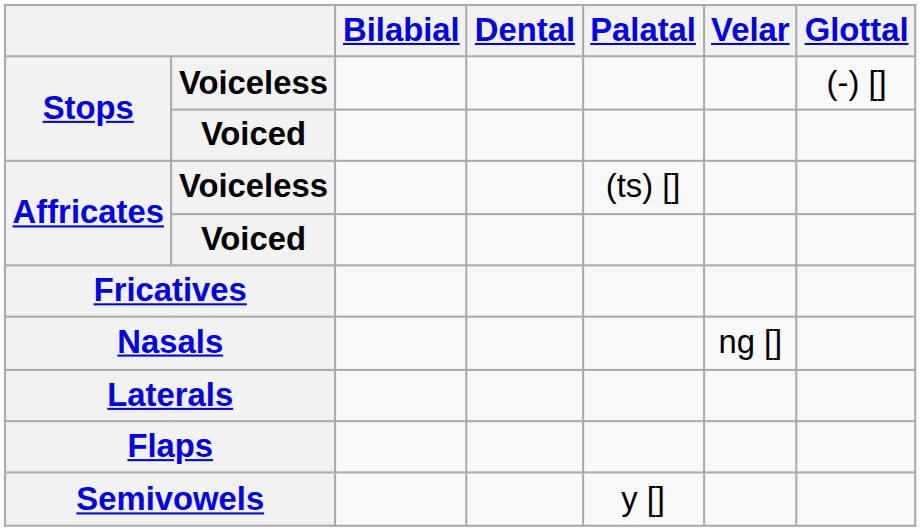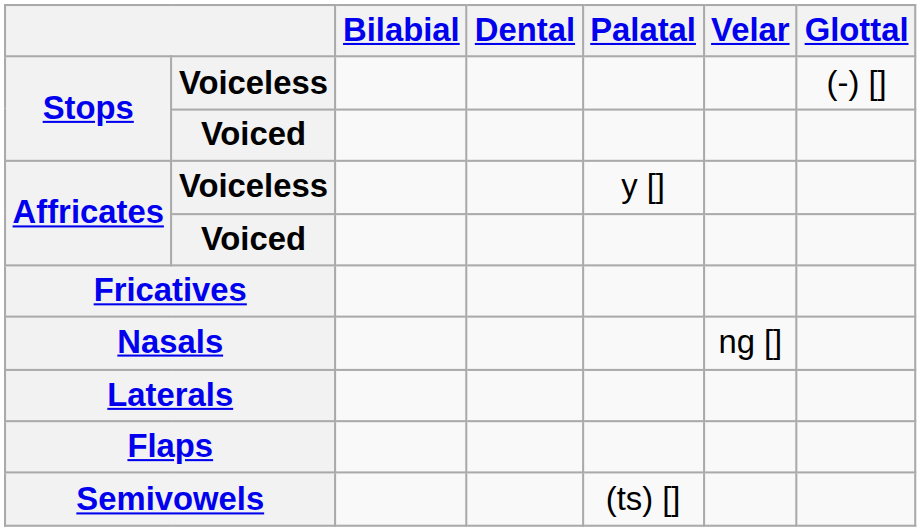Affricates / Voiceless | Palatal: (ts) [] -> y []
Semivowels | Palatal: y [] -> (ts) []
